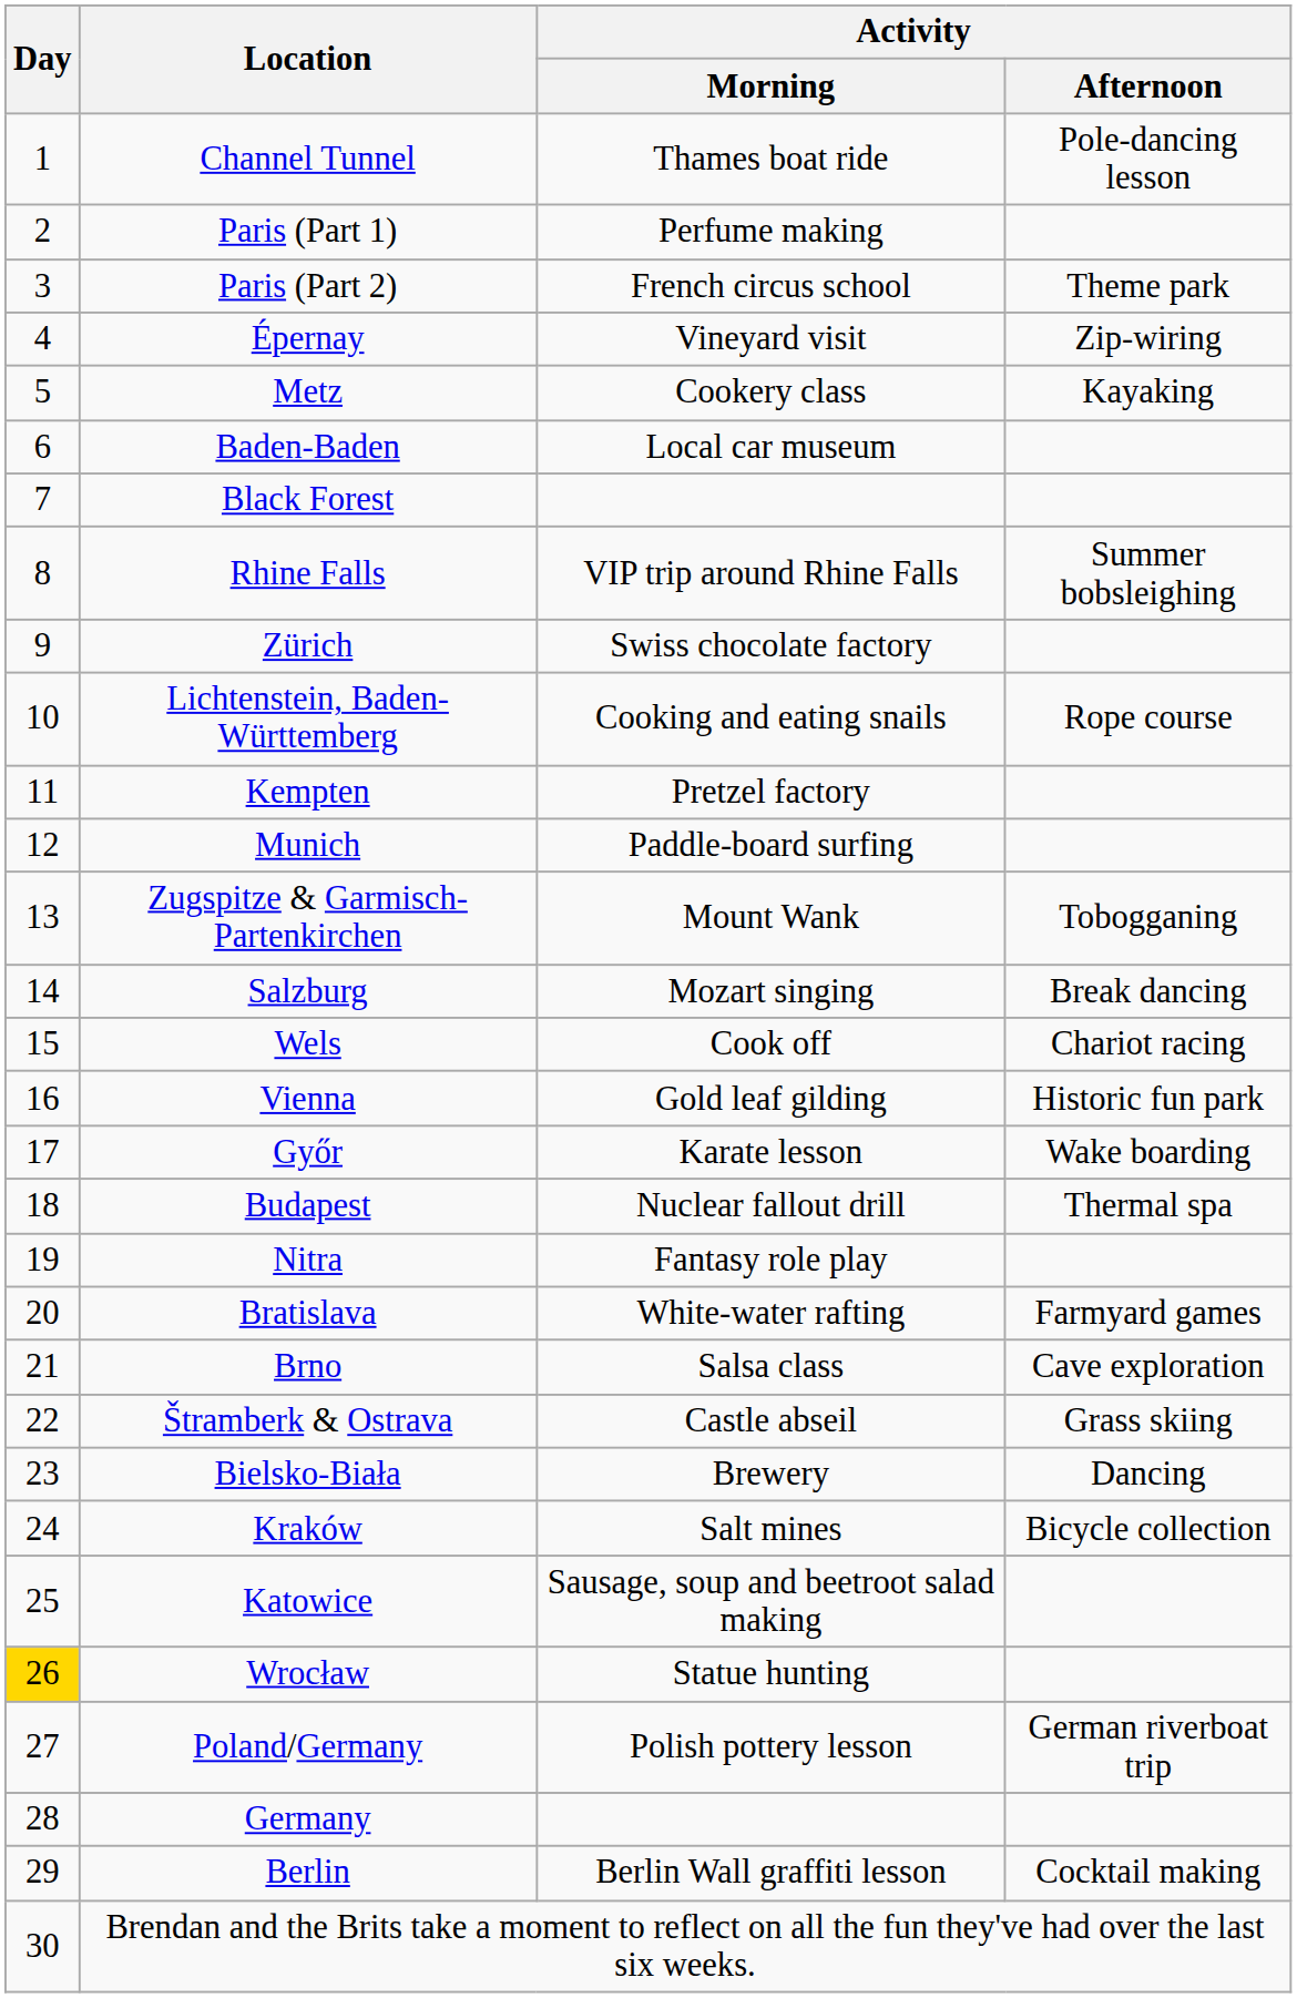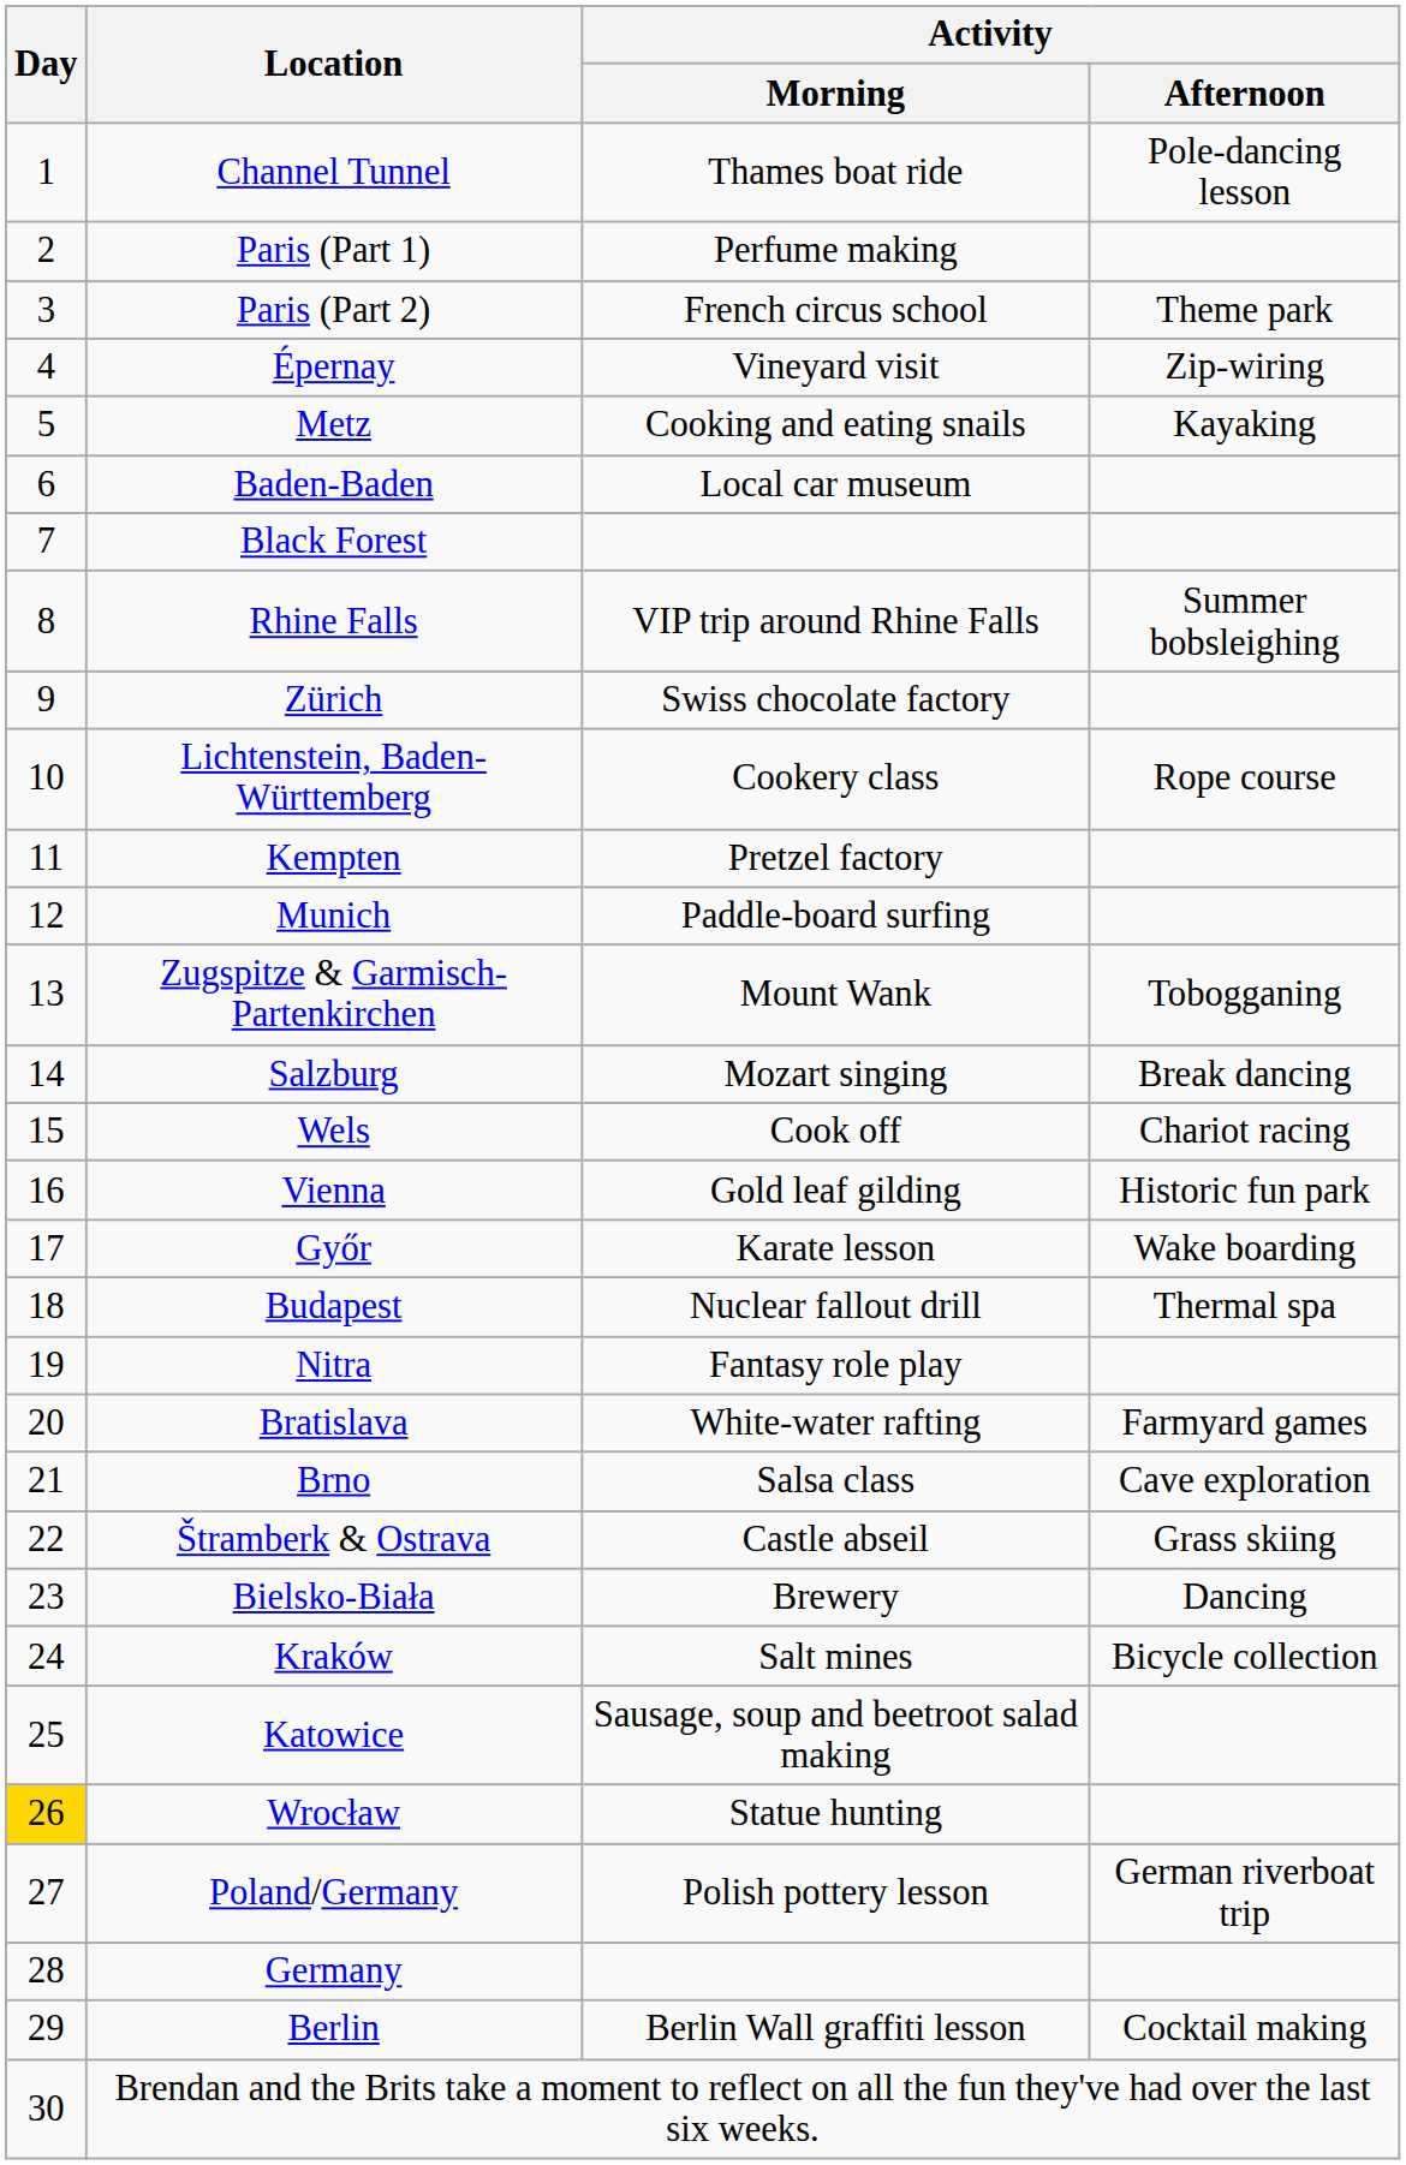Metz | Activity / Morning: Cookery class -> Cooking and eating snails
Lichtenstein, Baden-Württemberg | Activity / Morning: Cooking and eating snails -> Cookery class
